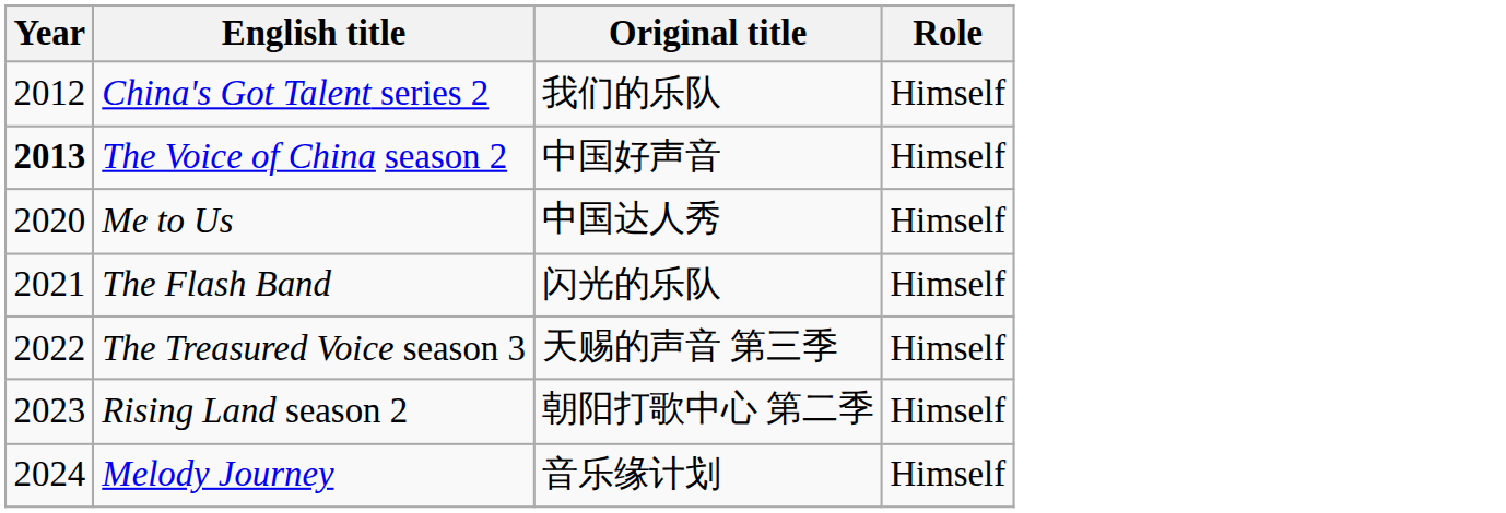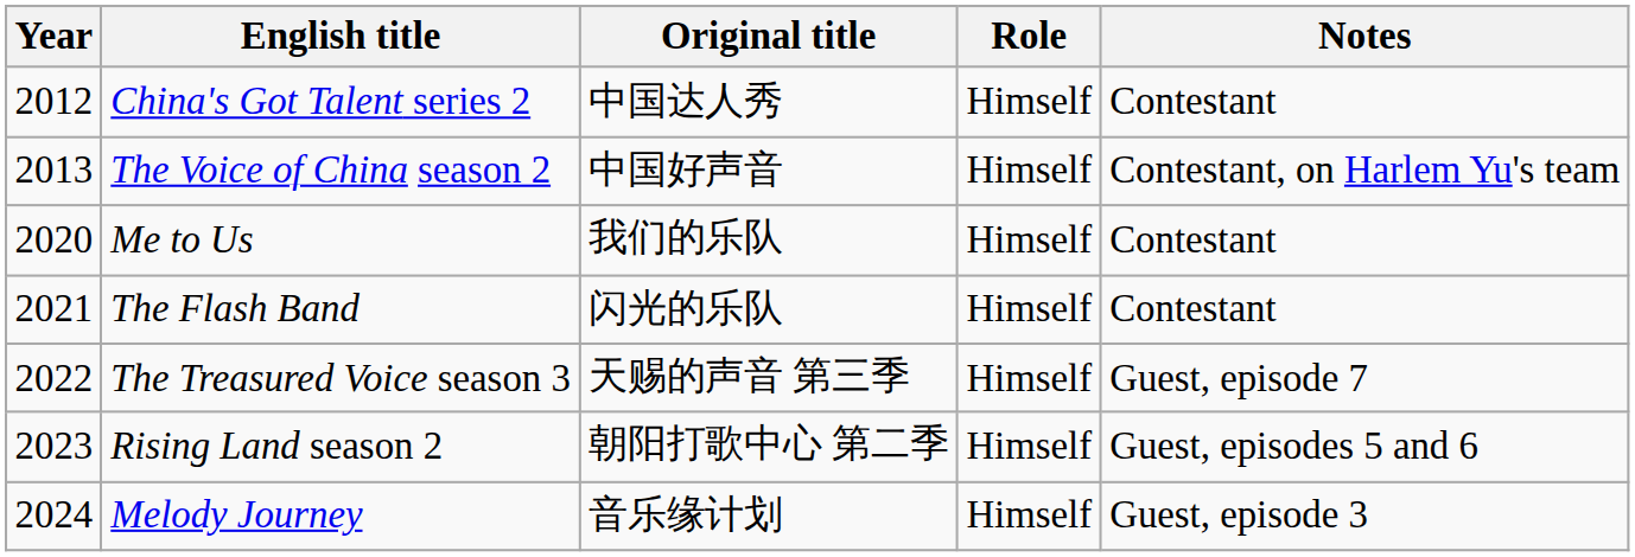+ column: Notes | Contestant | Contestant, on Harlem Yu's team | Contestant | Contestant | Guest, episode 7 | Guest, episodes 5 and 6 | Guest, episode 3
China's Got Talent series 2 | Original title: 我们的乐队 -> 中国达人秀
The Voice of China season 2 | Year: bold -> normal
Me to Us | Original title: 中国达人秀 -> 我们的乐队
